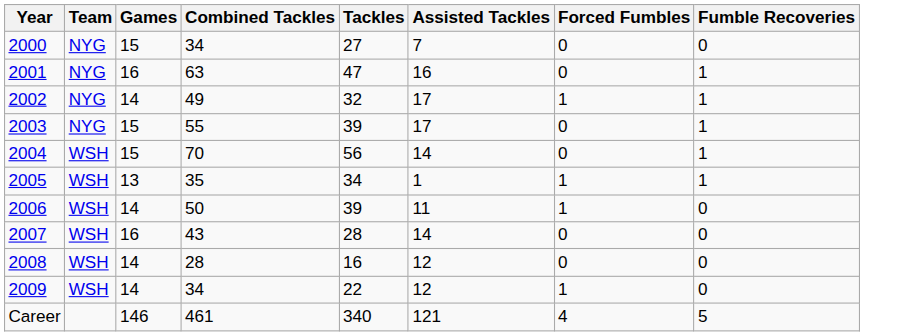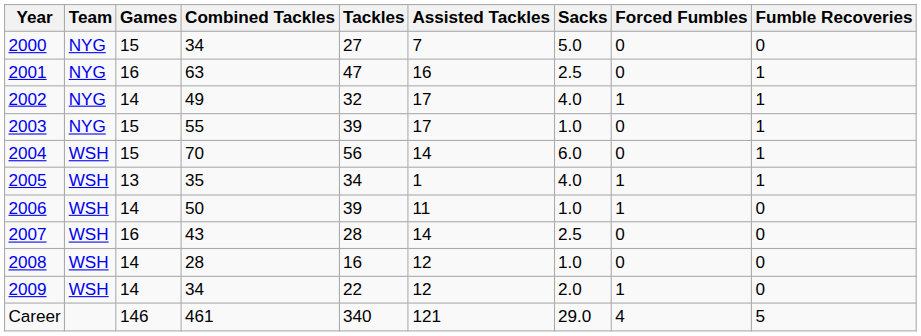+ column: Sacks | 5.0 | 2.5 | 4.0 | 1.0 | 6.0 | 4.0 | 1.0 | 2.5 | 1.0 | 2.0 | 29.0
